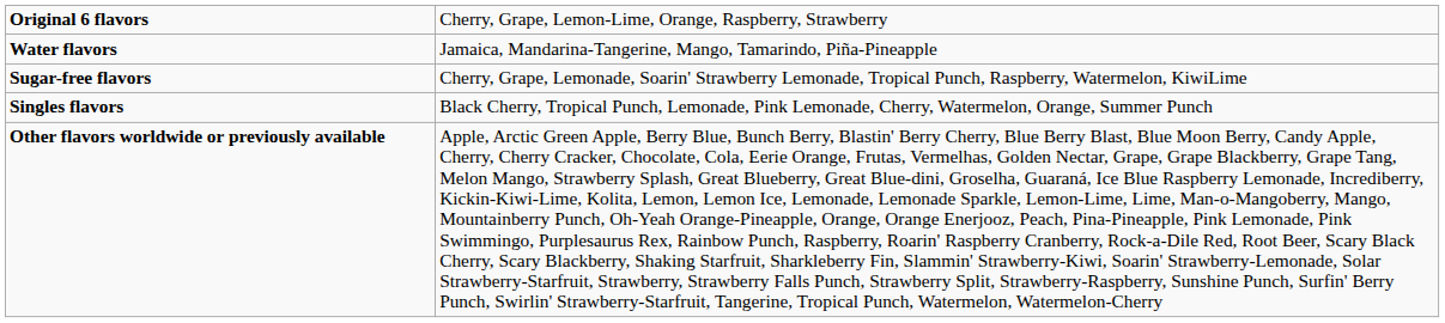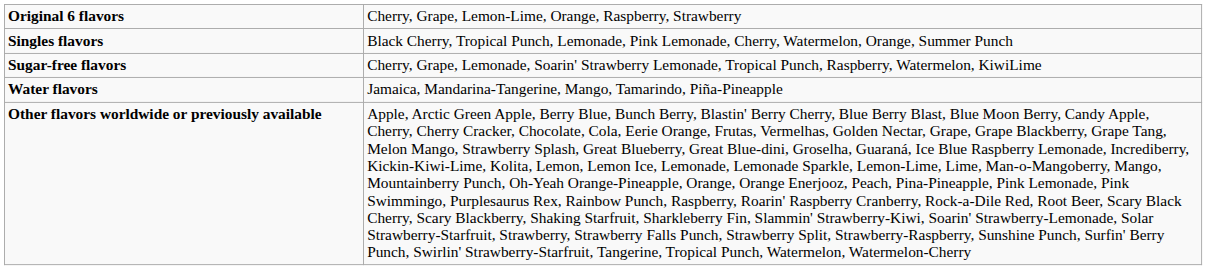rows swapped: Singles flavors <-> Water flavors
